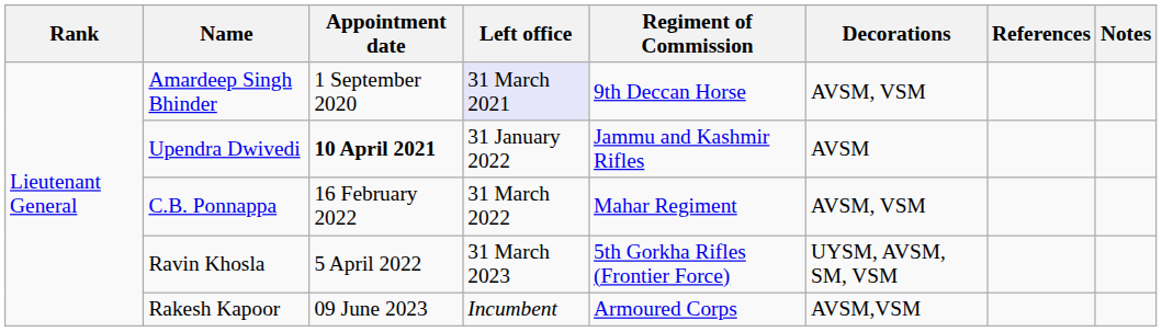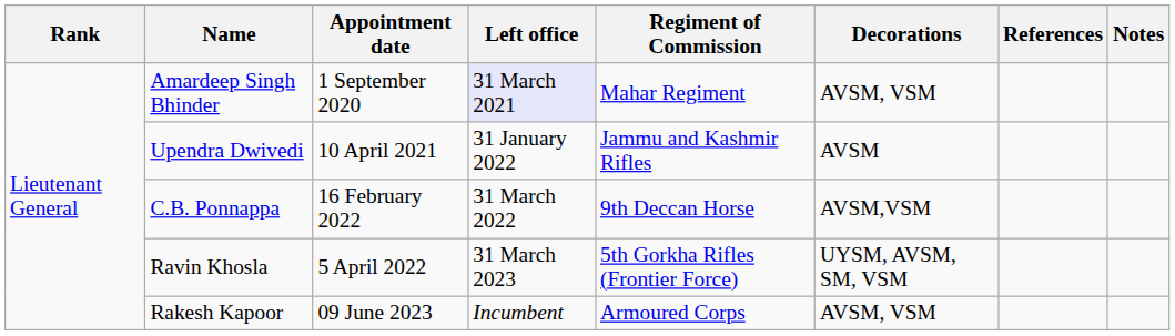Amardeep Singh Bhinder | Regiment of Commission: 9th Deccan Horse -> Mahar Regiment
Upendra Dwivedi | Appointment date: bold -> normal
C.B. Ponnappa | Regiment of Commission: Mahar Regiment -> 9th Deccan Horse
C.B. Ponnappa | Decorations: AVSM, VSM -> AVSM,VSM
Rakesh Kapoor | Decorations: AVSM,VSM -> AVSM, VSM
